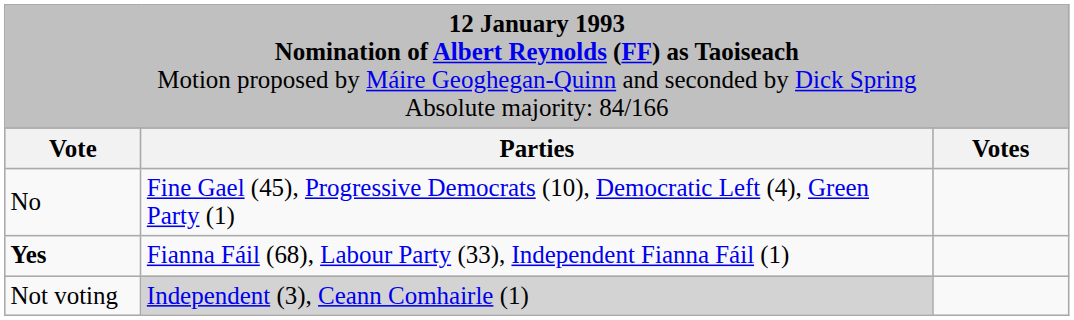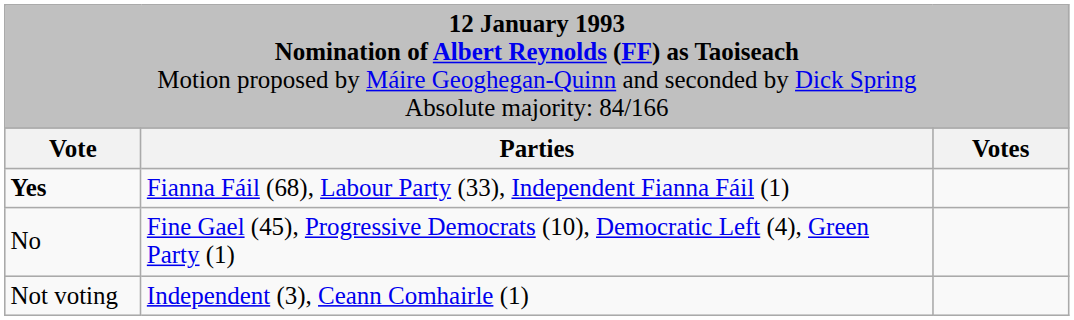rows swapped: Yes <-> No
Not voting | column 2: lightgrey background -> no background
